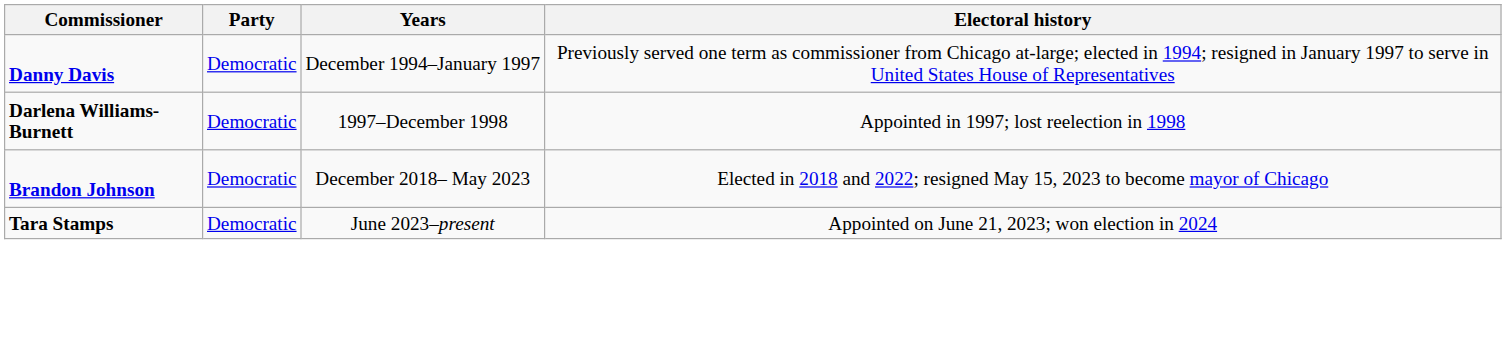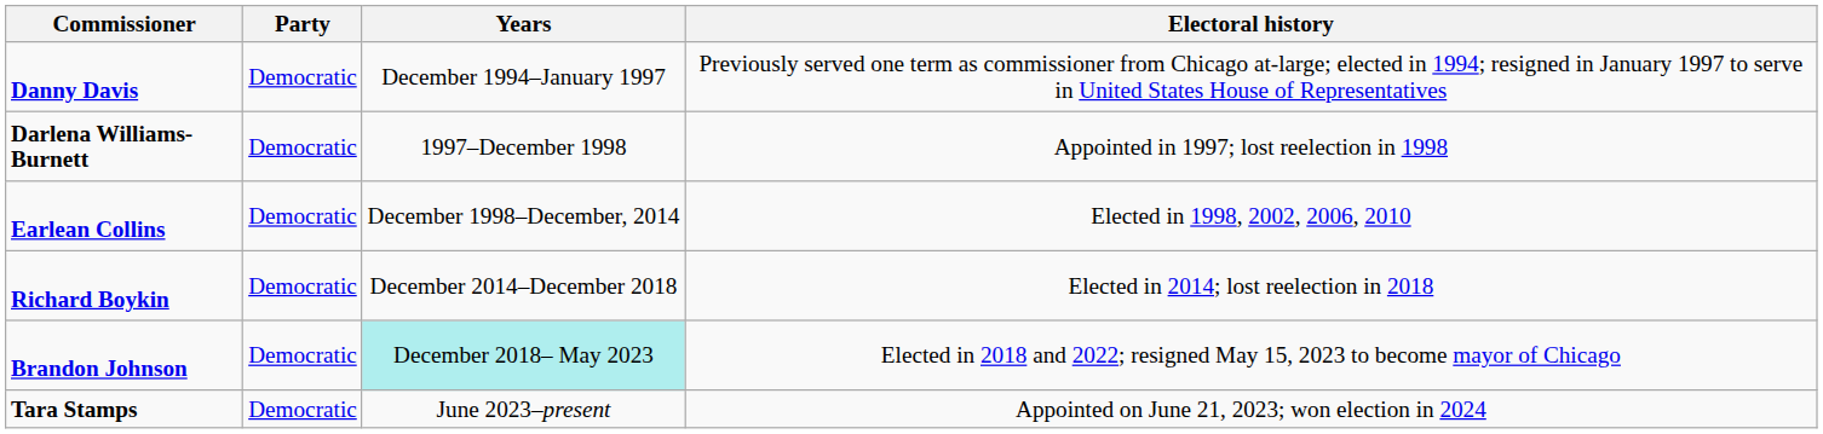+ row: Earlean Collins | Democratic | December 1998–December, 2014 | Elected in 1998, 2002, 2006, 2010
+ row: Richard Boykin | Democratic | December 2014–December 2018 | Elected in 2014; lost reelection in 2018
Brandon Johnson | Years: no background -> paleturquoise background
